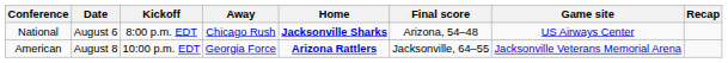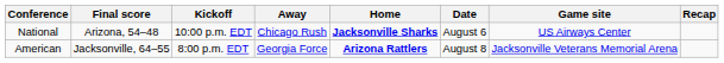columns swapped: Date <-> Final score
National | Kickoff: 8:00 p.m. EDT -> 10:00 p.m. EDT
American | Kickoff: 10:00 p.m. EDT -> 8:00 p.m. EDT
